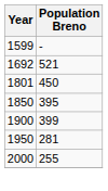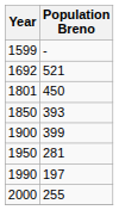1850 | Population Breno: 395 -> 393
+ row: 1990 | 197
